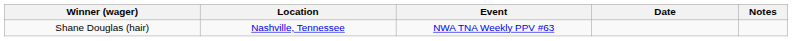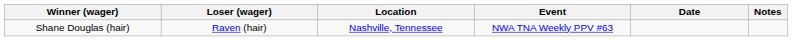+ column: Loser (wager) | Raven (hair)
